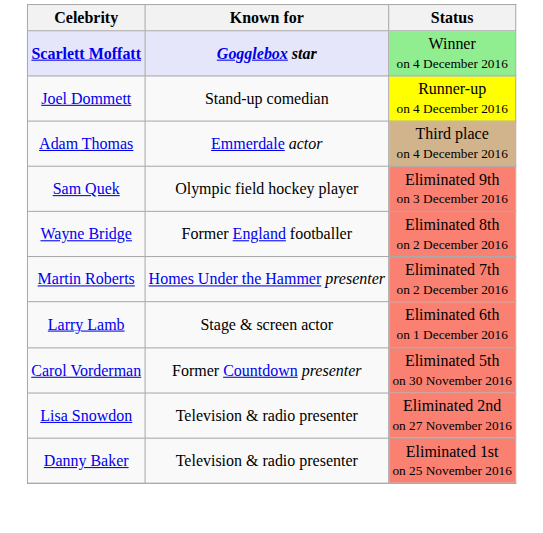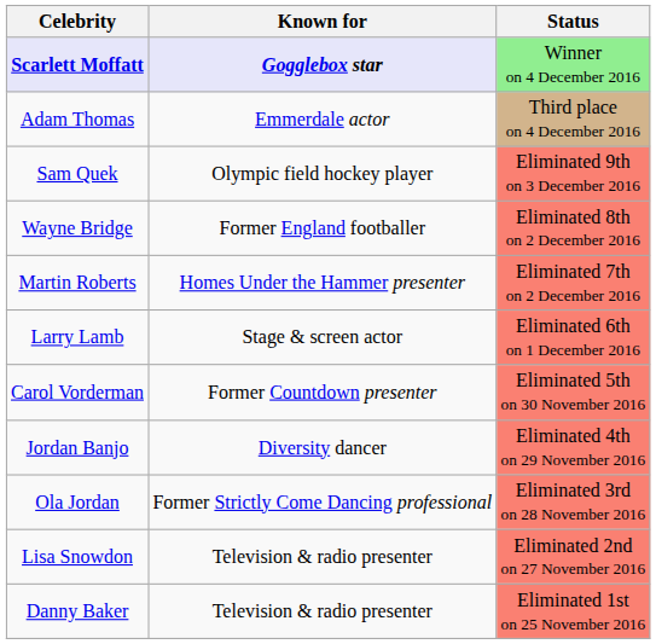- row: Joel Dommett | Stand-up comedian | Runner-up on 4 December 2016
+ row: Jordan Banjo | Diversity dancer | Eliminated 4th on 29 November 2016
+ row: Ola Jordan | Former Strictly Come Dancing professional | Eliminated 3rd on 28 November 2016
